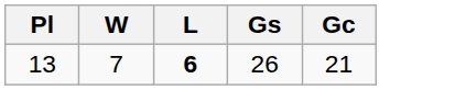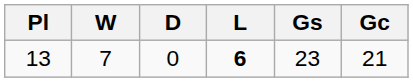+ column: D | 0
13 | Gs: 26 -> 23
